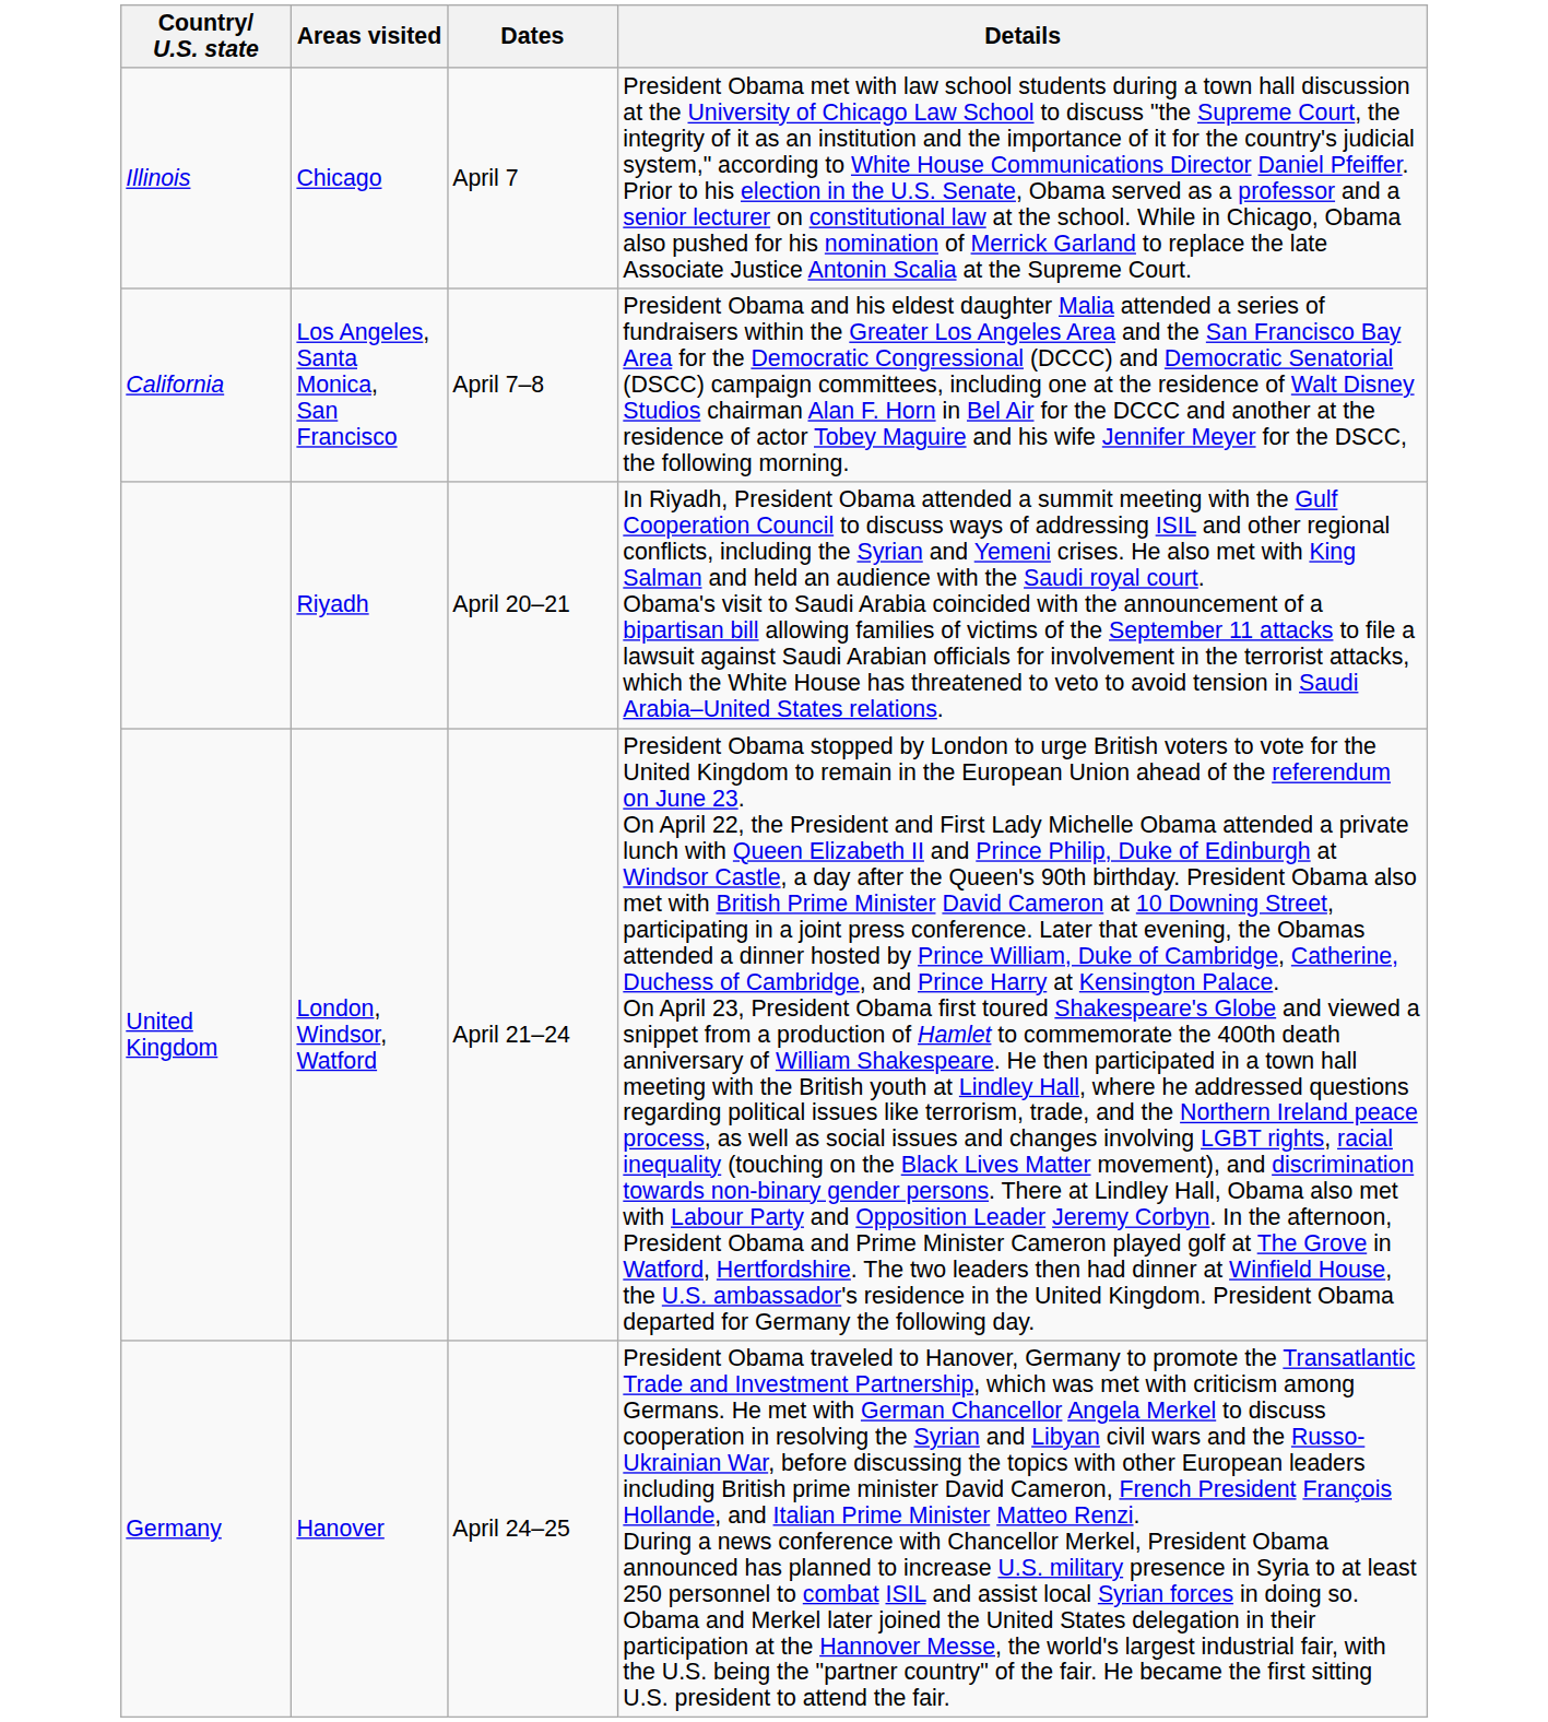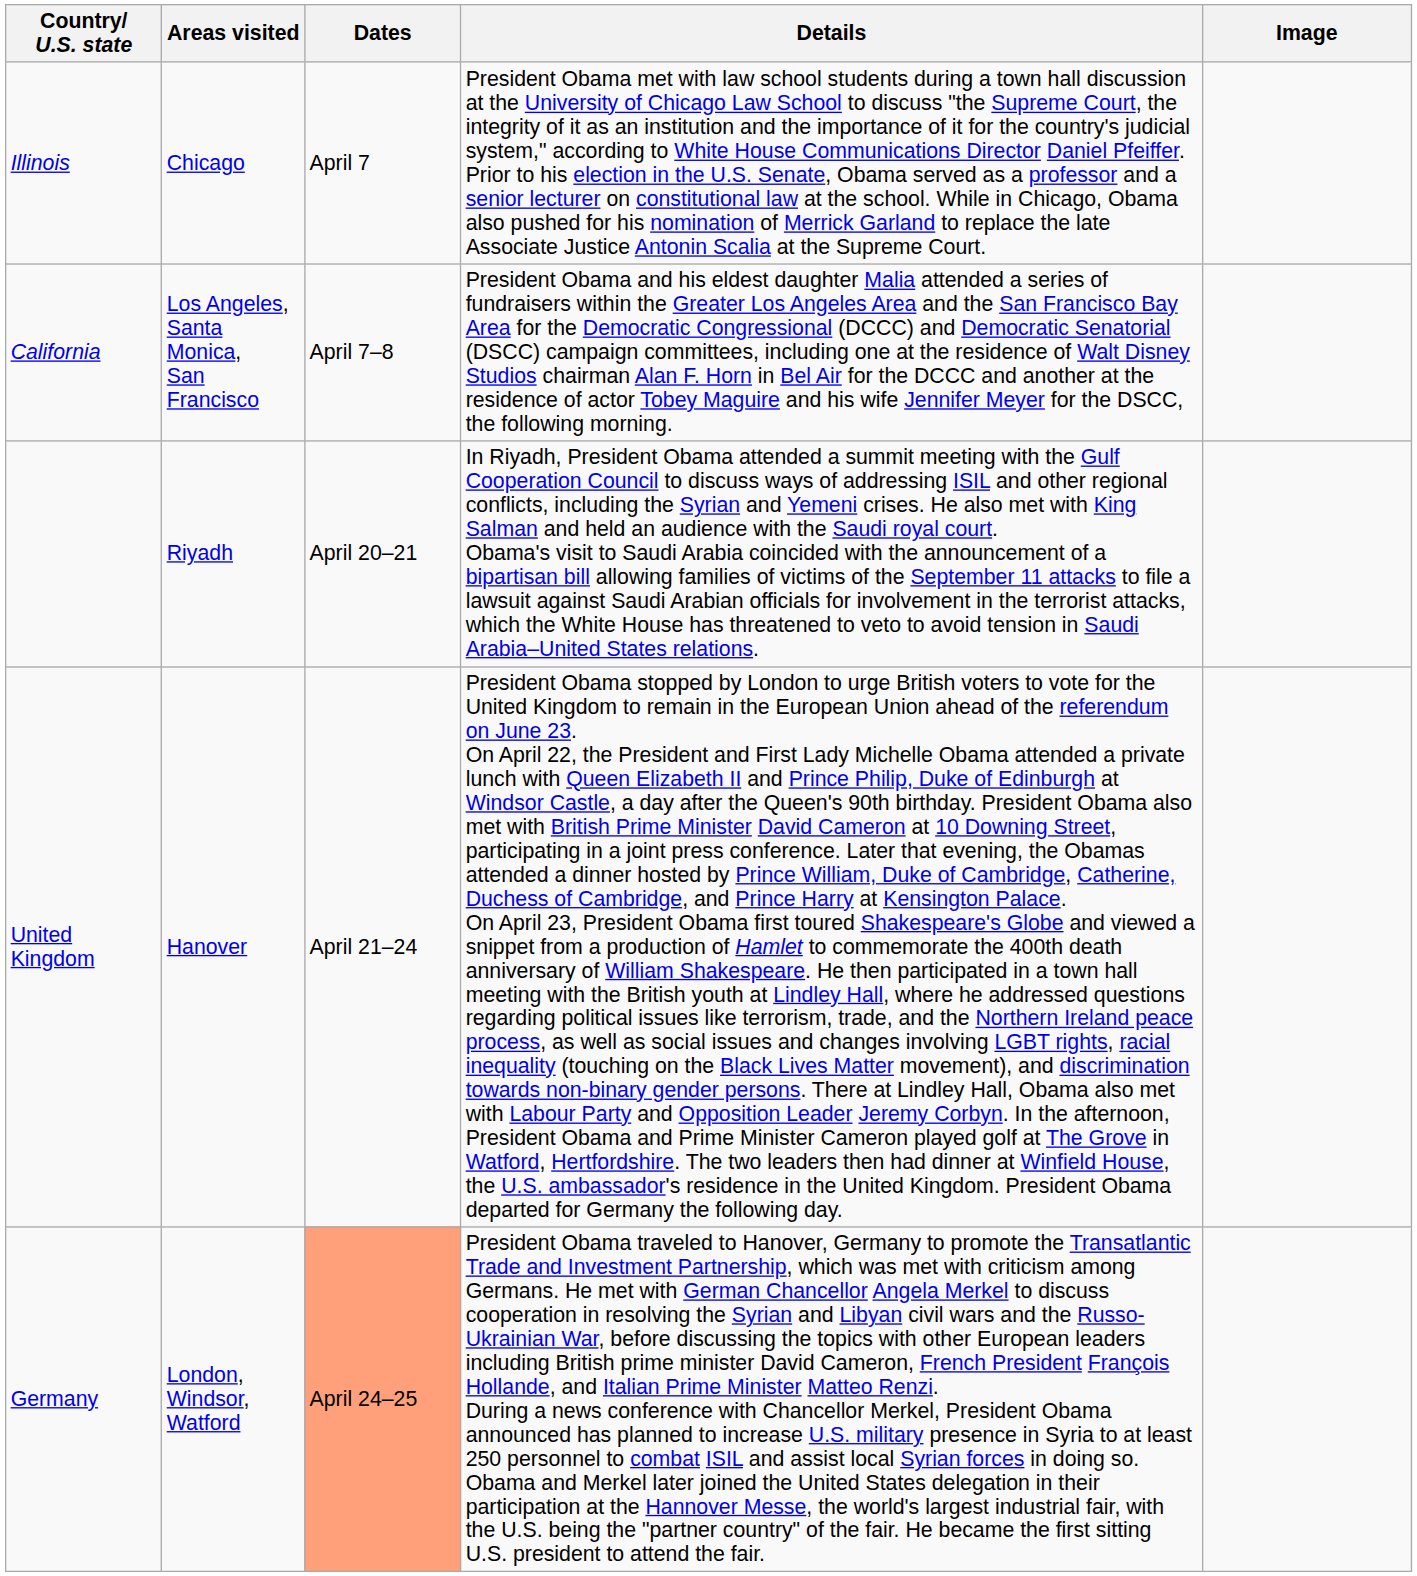+ column: Image
United Kingdom | Areas visited: London, Windsor, Watford -> Hanover
Germany | Areas visited: Hanover -> London, Windsor, Watford
Germany | Dates: no background -> lightsalmon background
